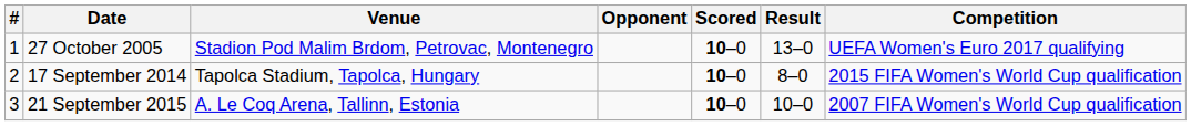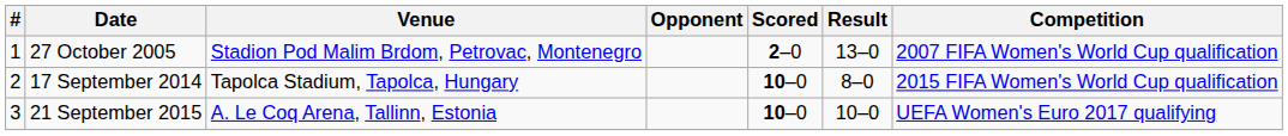27 October 2005 | Scored: 10–0 -> 2–0
27 October 2005 | Competition: UEFA Women's Euro 2017 qualifying -> 2007 FIFA Women's World Cup qualification
21 September 2015 | Competition: 2007 FIFA Women's World Cup qualification -> UEFA Women's Euro 2017 qualifying
